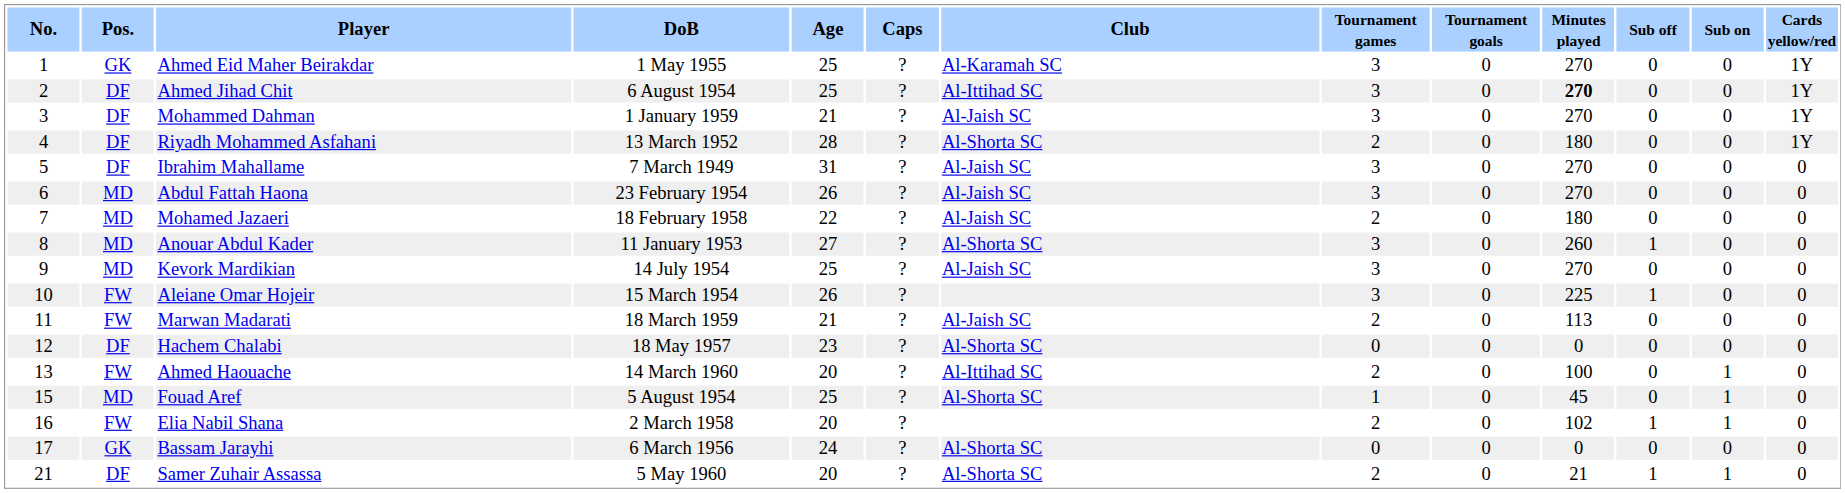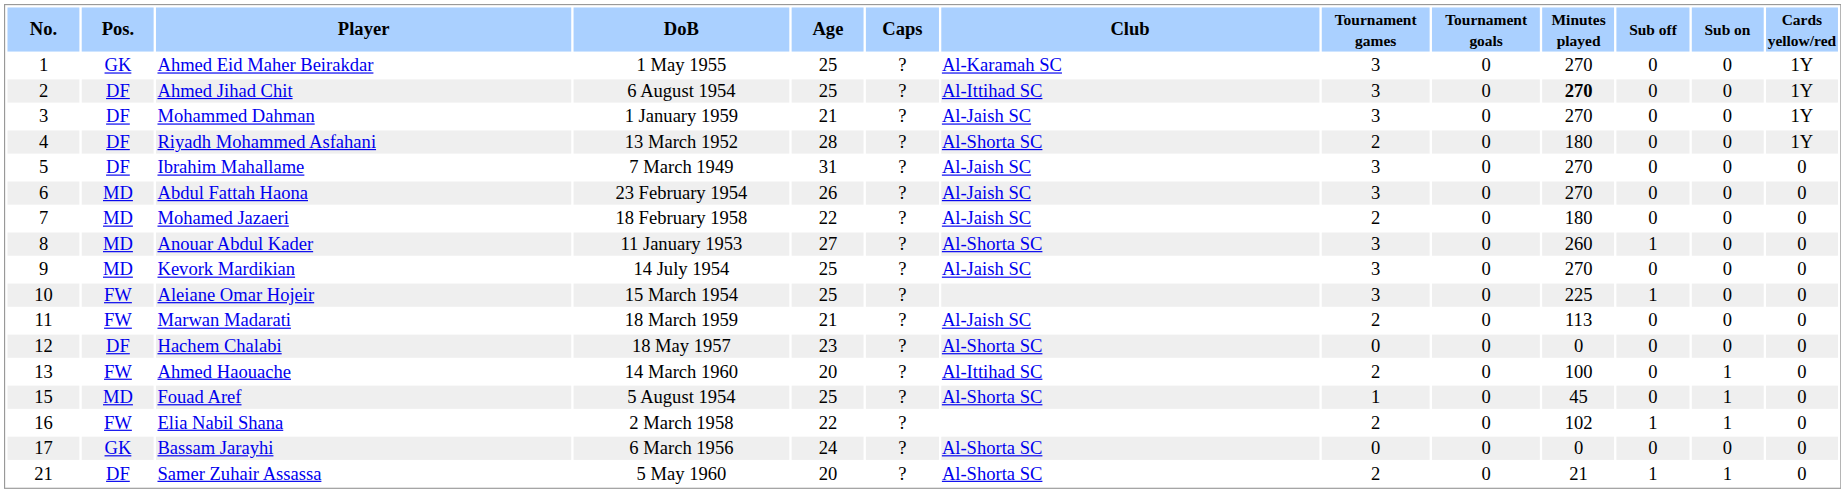Aleiane Omar Hojeir | Age: 26 -> 25
Elia Nabil Shana | Age: 20 -> 22
